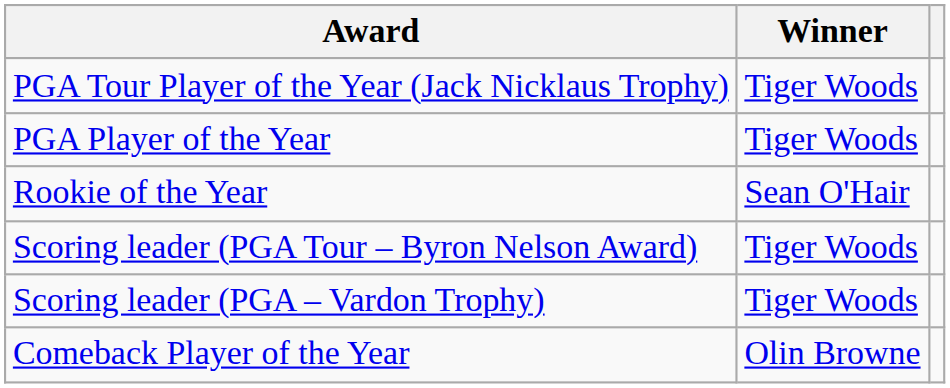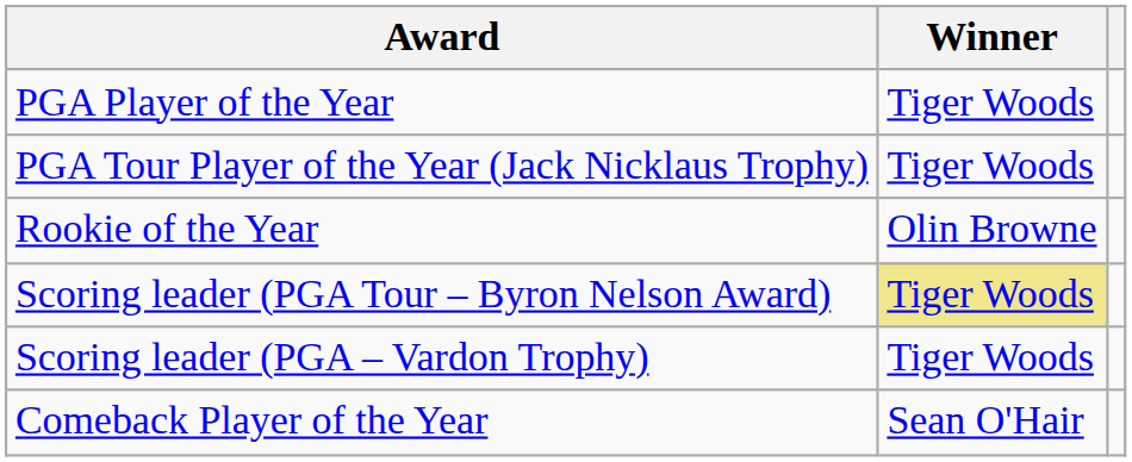rows swapped: PGA Tour Player of the Year (Jack Nicklaus Trophy) <-> PGA Player of the Year
Rookie of the Year | Winner: Sean O'Hair -> Olin Browne
Scoring leader (PGA Tour – Byron Nelson Award) | Winner: no background -> khaki background
Comeback Player of the Year | Winner: Olin Browne -> Sean O'Hair
